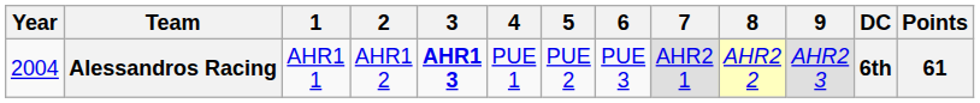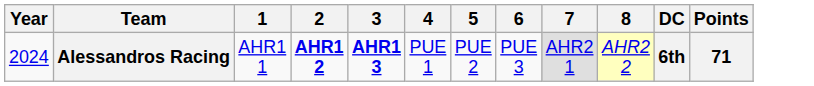- column: 9 | AHR2 3
Alessandros Racing | Year: 2004 -> 2024
Alessandros Racing | 2: normal -> bold
Alessandros Racing | Points: 61 -> 71
